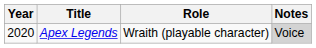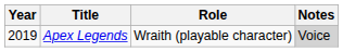Apex Legends | Year: 2020 -> 2019
